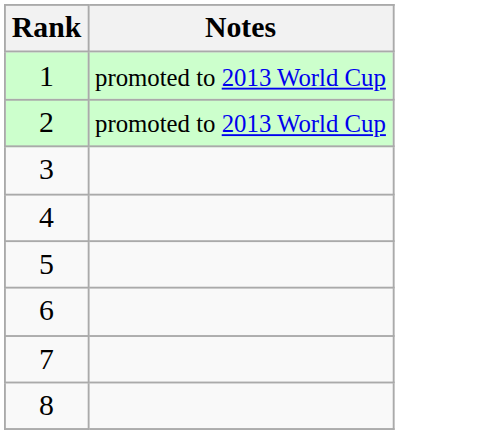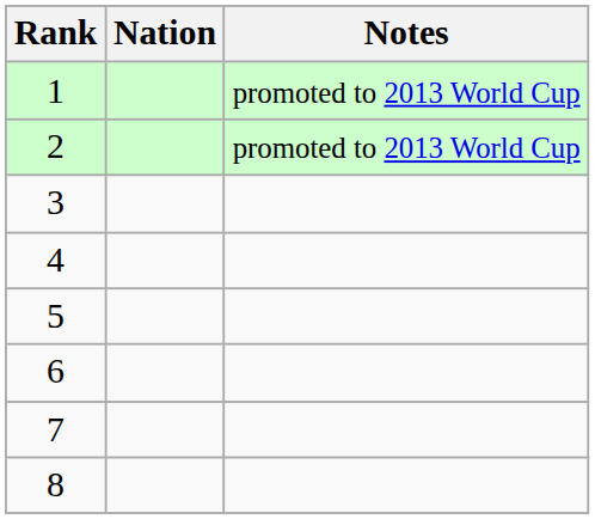+ column: Nation
